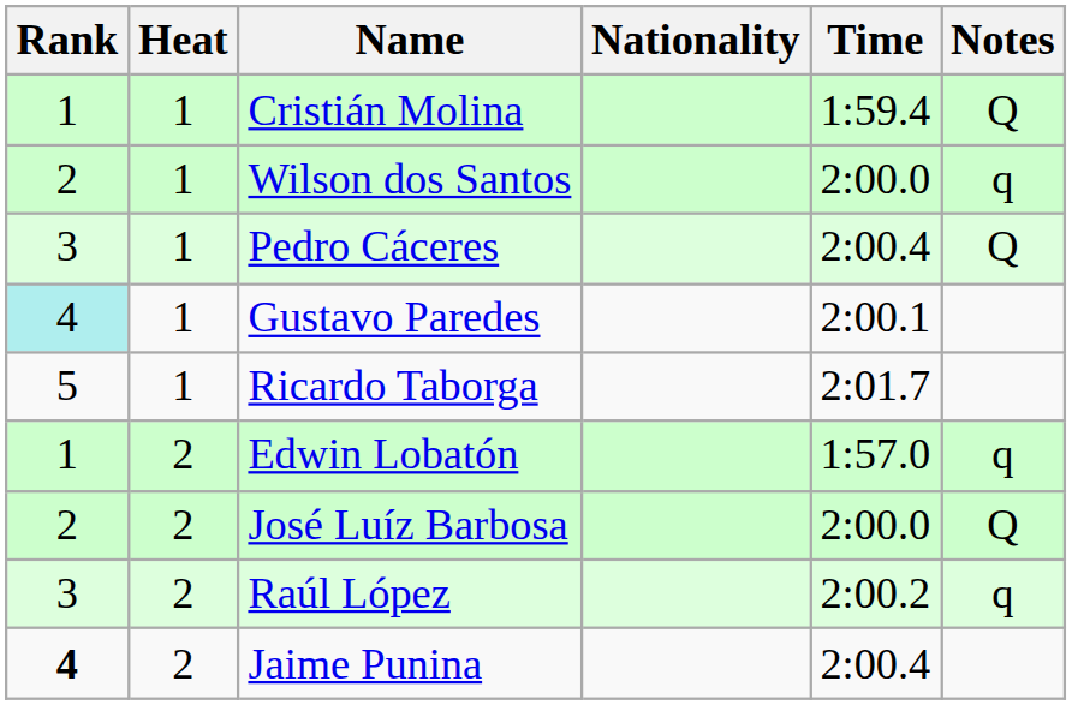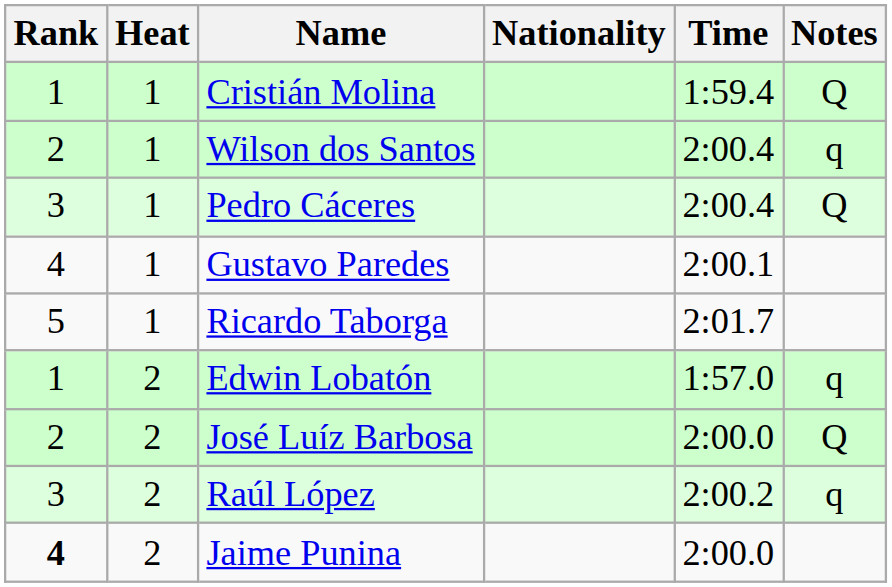Wilson dos Santos | Time: 2:00.0 -> 2:00.4
Gustavo Paredes | Rank: paleturquoise background -> no background
Jaime Punina | Time: 2:00.4 -> 2:00.0
